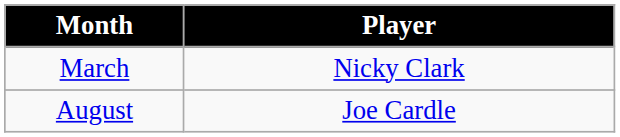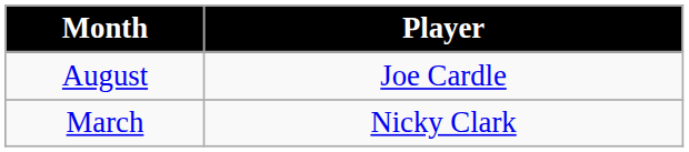rows swapped: August <-> March
